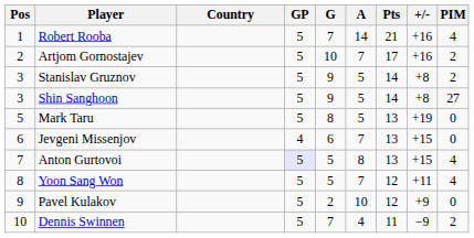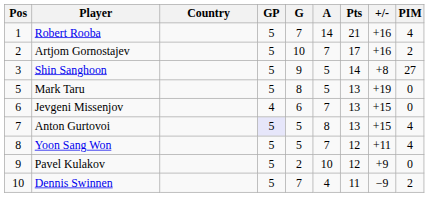- row: 3 | Stanislav Gruznov | 5 | 9 | 5 | 14 | +8 | 2
